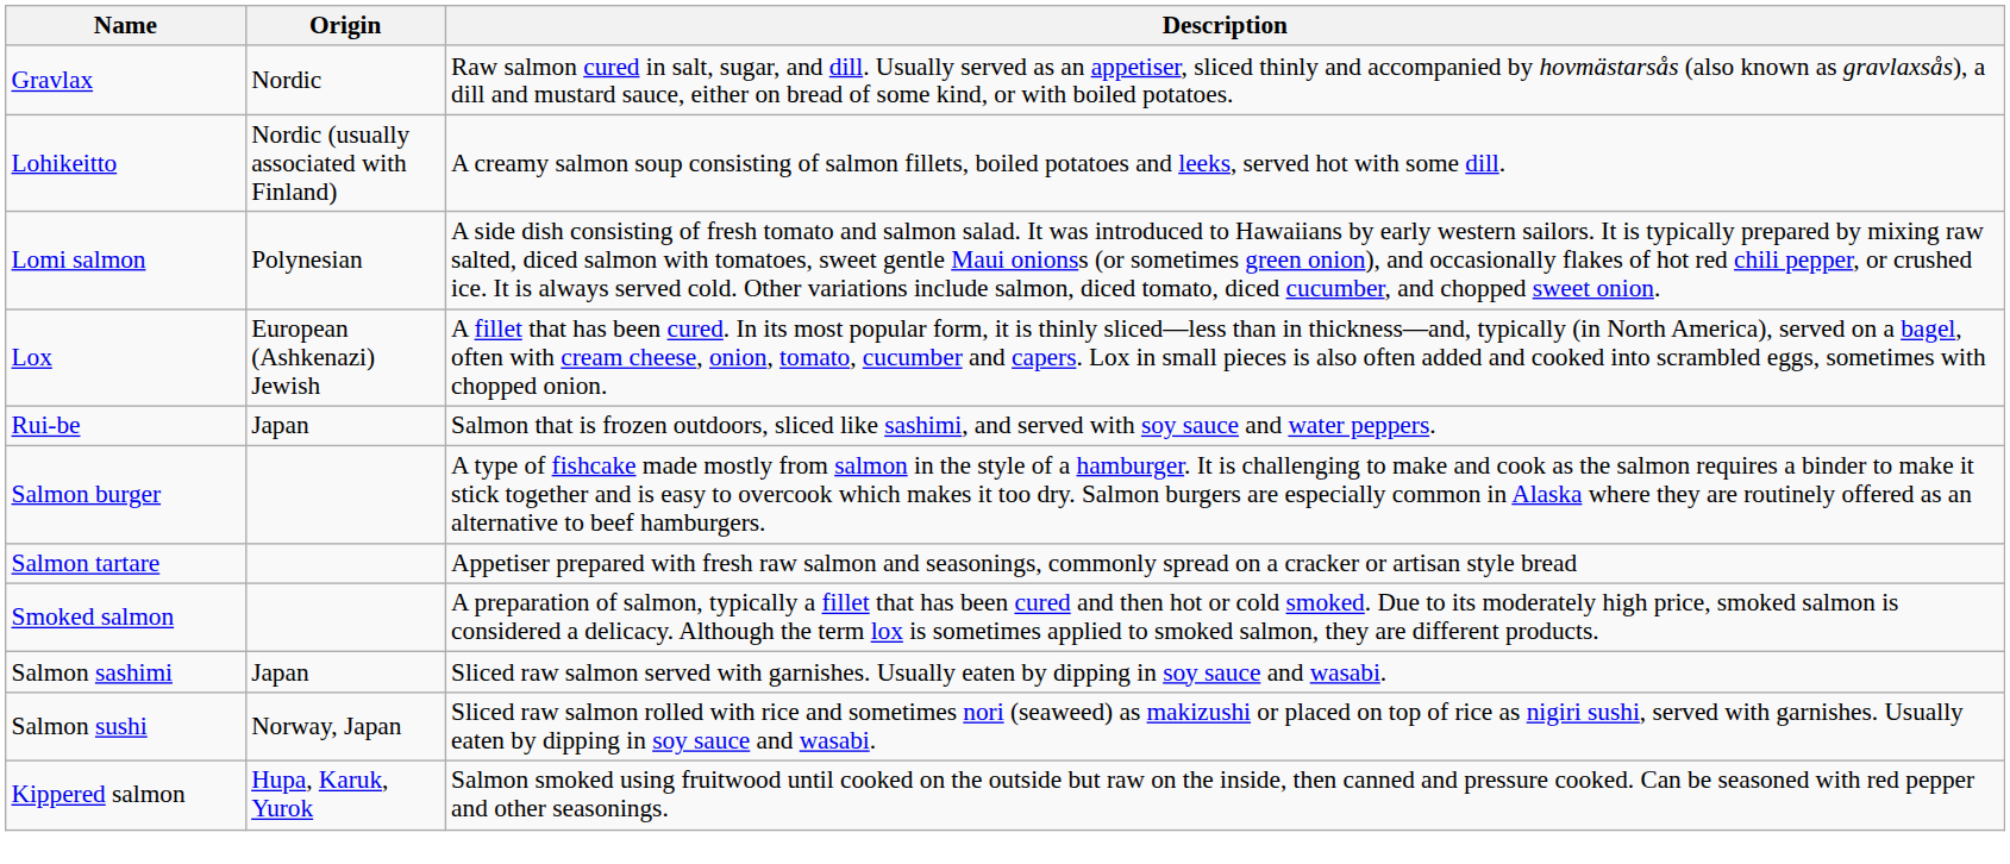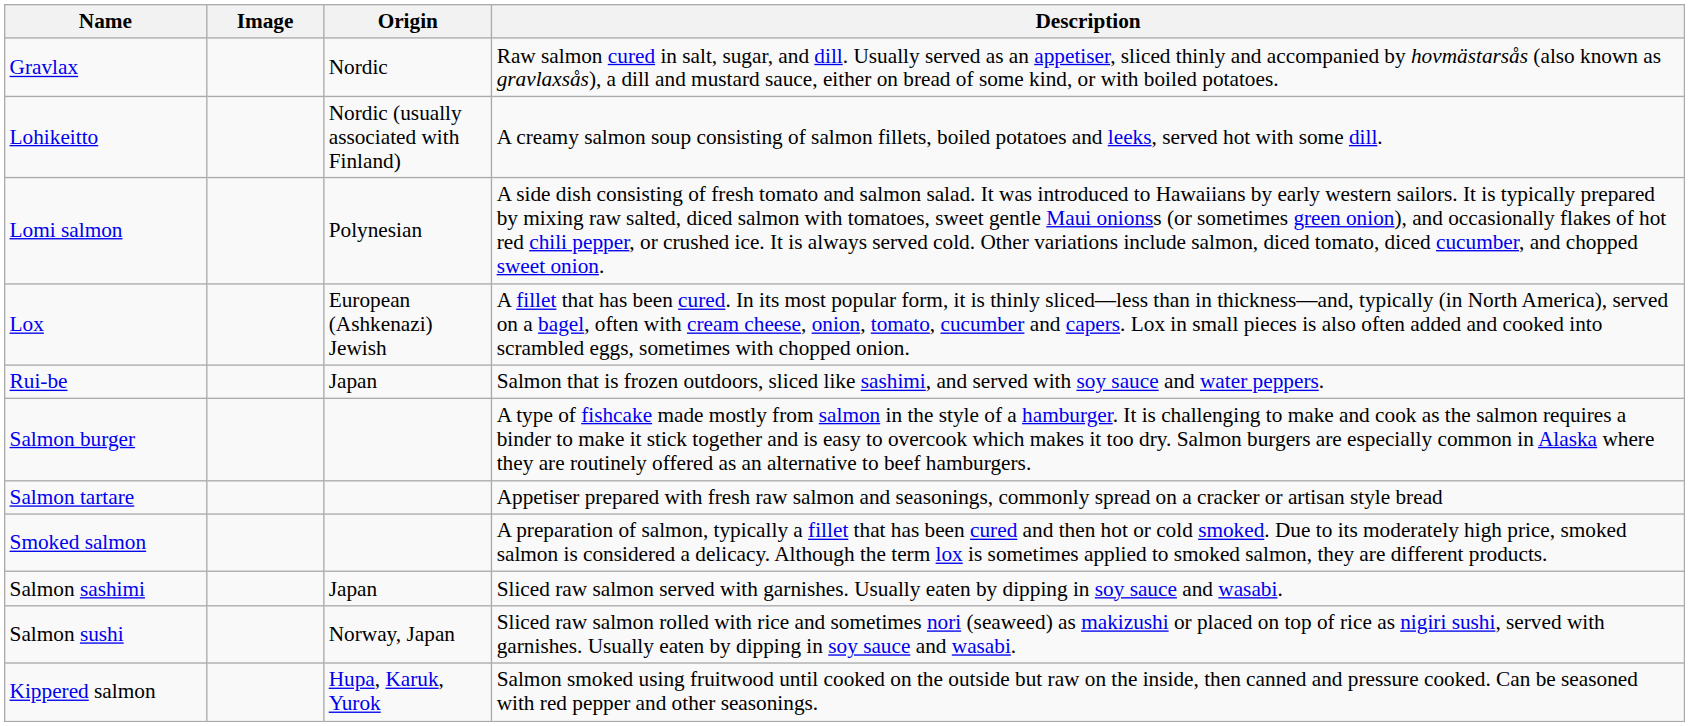+ column: Image
